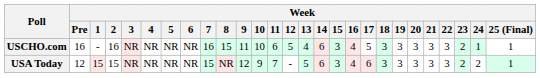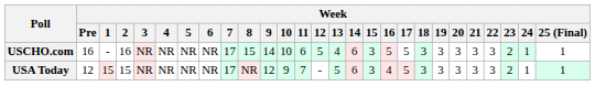USCHO.com | Week / 7: 16 -> 17
USCHO.com | Week / 9: 11 -> 14
USCHO.com | Week / 16: 4 -> 5
USA Today | Week / 7: 15 -> 17
USA Today | Week / 17: 6 -> 5
USA Today | Week / 24: 2 -> 1
